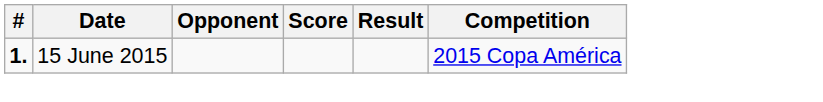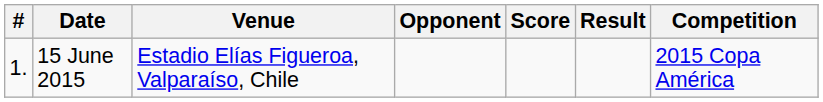+ column: Venue | Estadio Elías Figueroa, Valparaíso, Chile
15 June 2015 | #: bold -> normal
